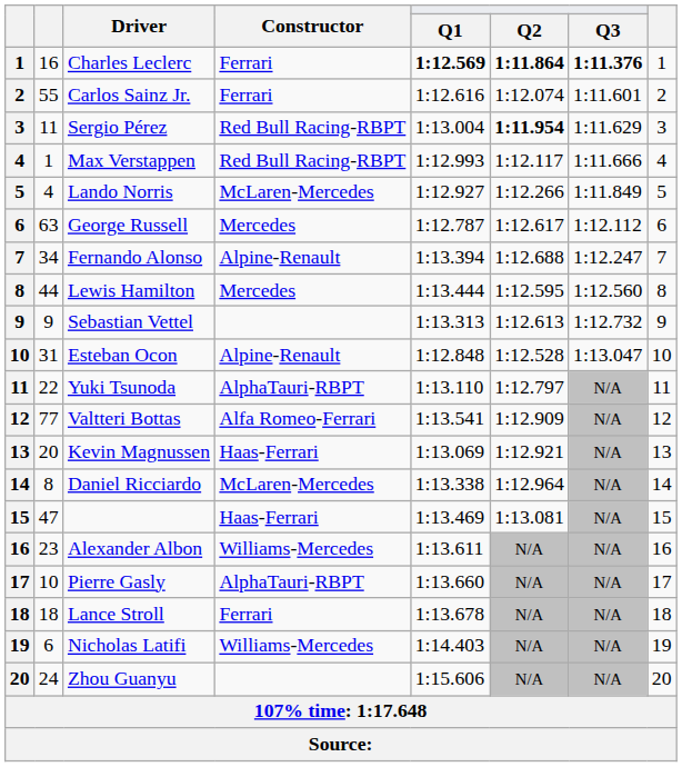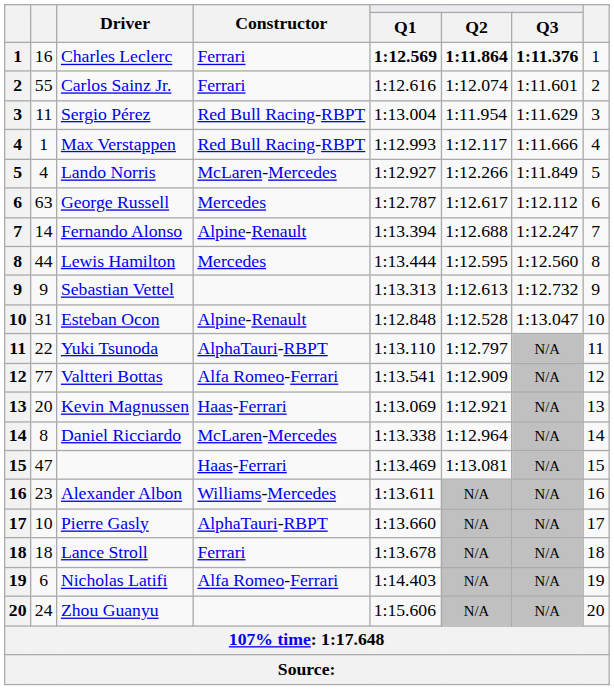Sergio Pérez | Q2: bold -> normal
Fernando Alonso | column 2: 34 -> 14
Nicholas Latifi | Constructor: Williams-Mercedes -> Alfa Romeo-Ferrari
